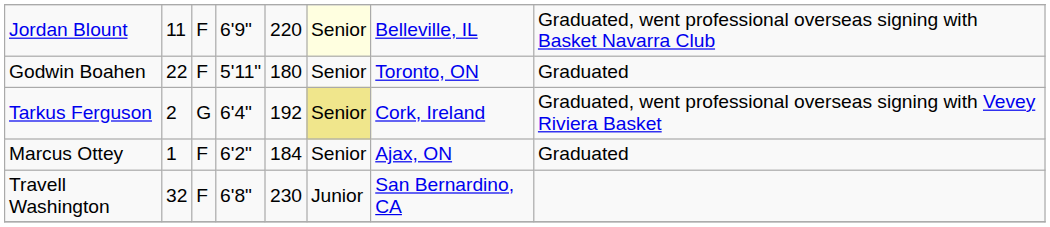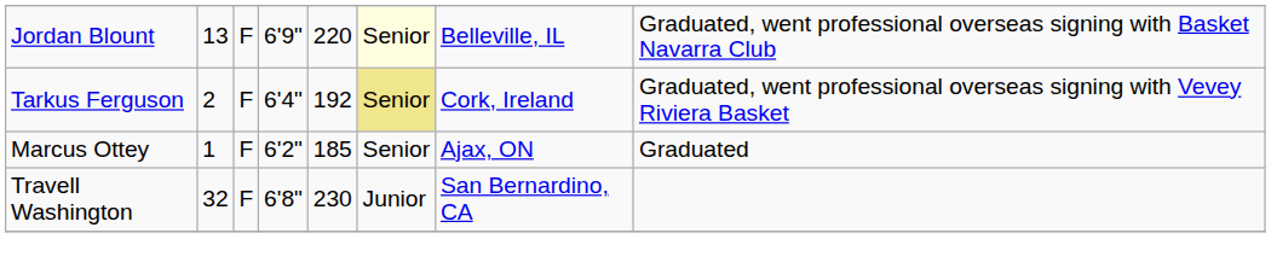Jordan Blount | column 2: 11 -> 13
- row: Godwin Boahen | 22 | F | 5'11" | 180 | Senior | Toronto, ON | Graduated
Tarkus Ferguson | column 3: G -> F
Marcus Ottey | column 5: 184 -> 185
